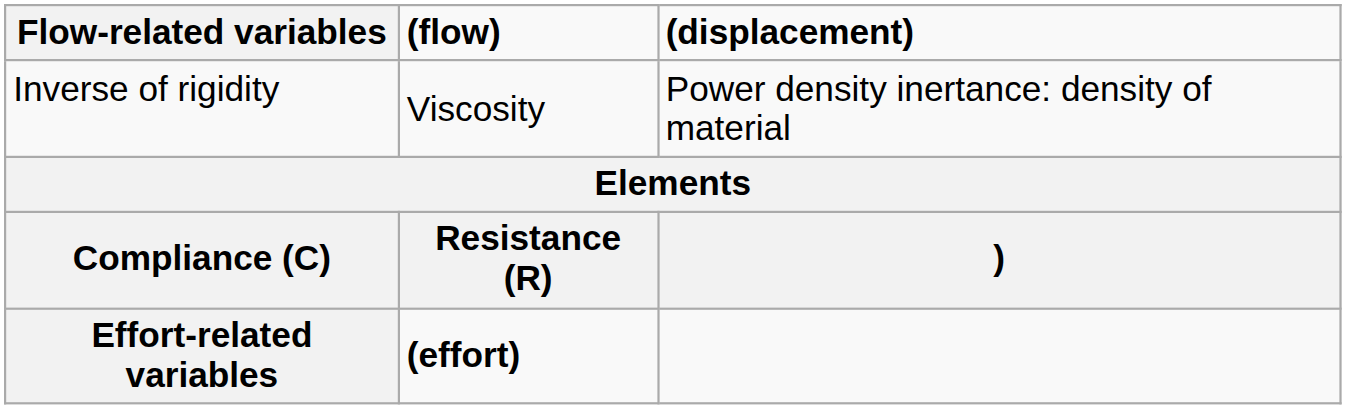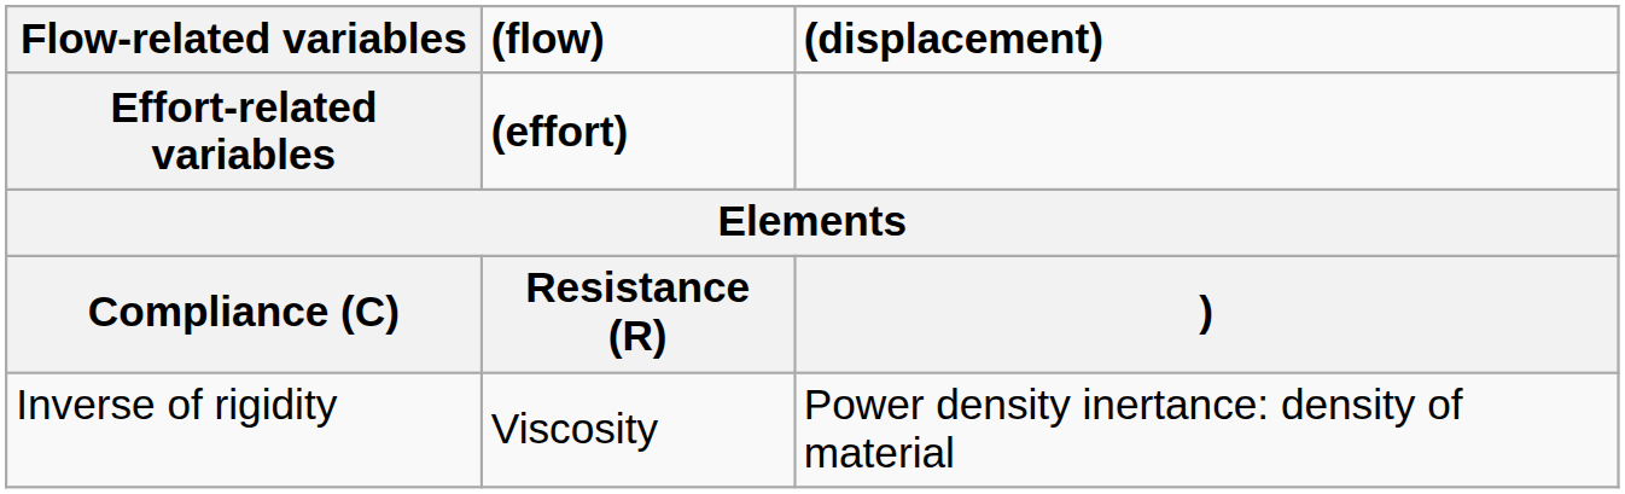rows swapped: Effort-related variables <-> Inverse of rigidity
